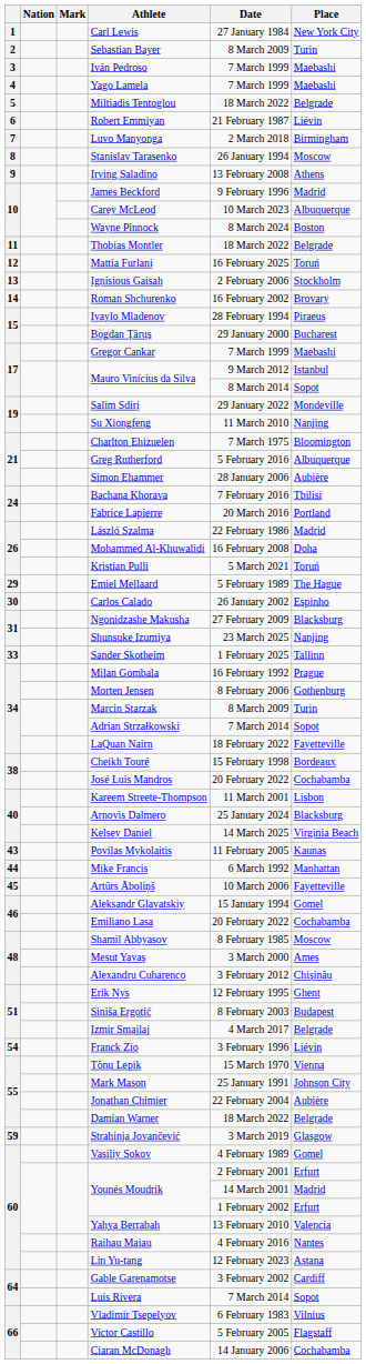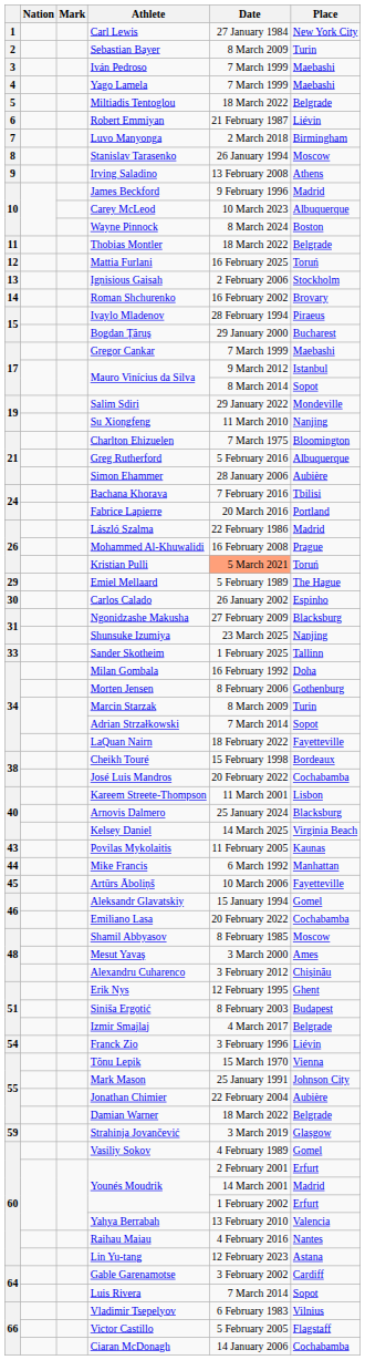Mohammed Al-Khuwalidi | Place: Doha -> Prague
Kristian Pulli | Date: no background -> lightsalmon background
Milan Gombala | Place: Prague -> Doha
